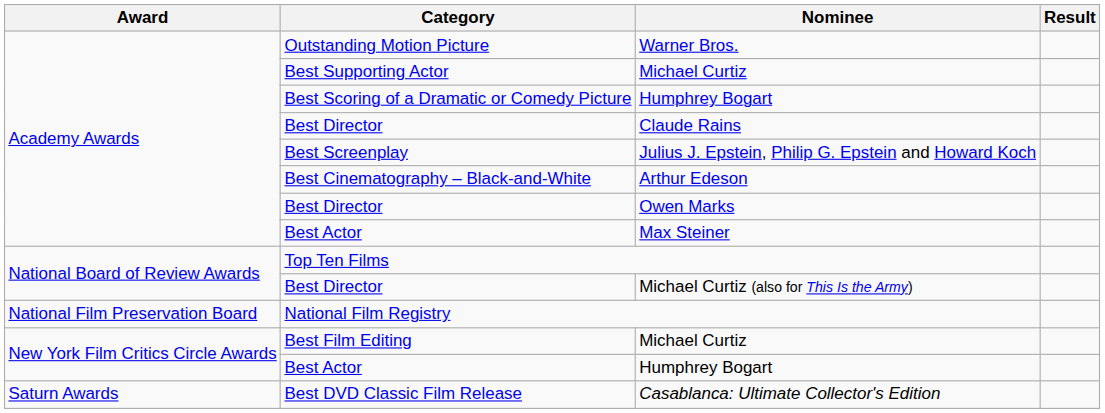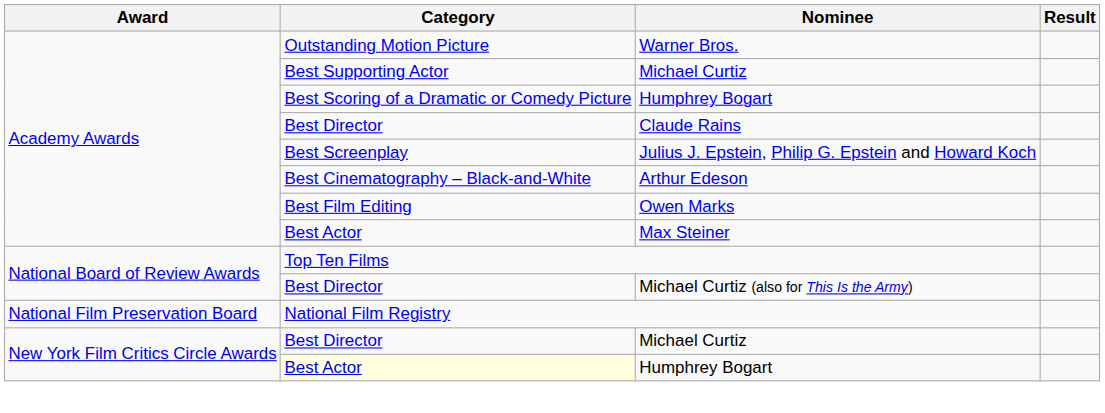Owen Marks | Category: Best Director -> Best Film Editing
New York Film Critics Circle Awards / Michael Curtiz | Category: Best Film Editing -> Best Director
New York Film Critics Circle Awards / Humphrey Bogart | Category: no background -> lightyellow background
- row: Saturn Awards | Best DVD Classic Film Release | Casablanca: Ultimate Collector's Edition
